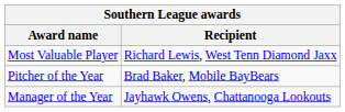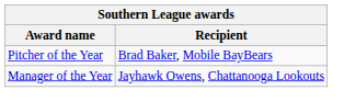- row: Most Valuable Player | Richard Lewis, West Tenn Diamond Jaxx
